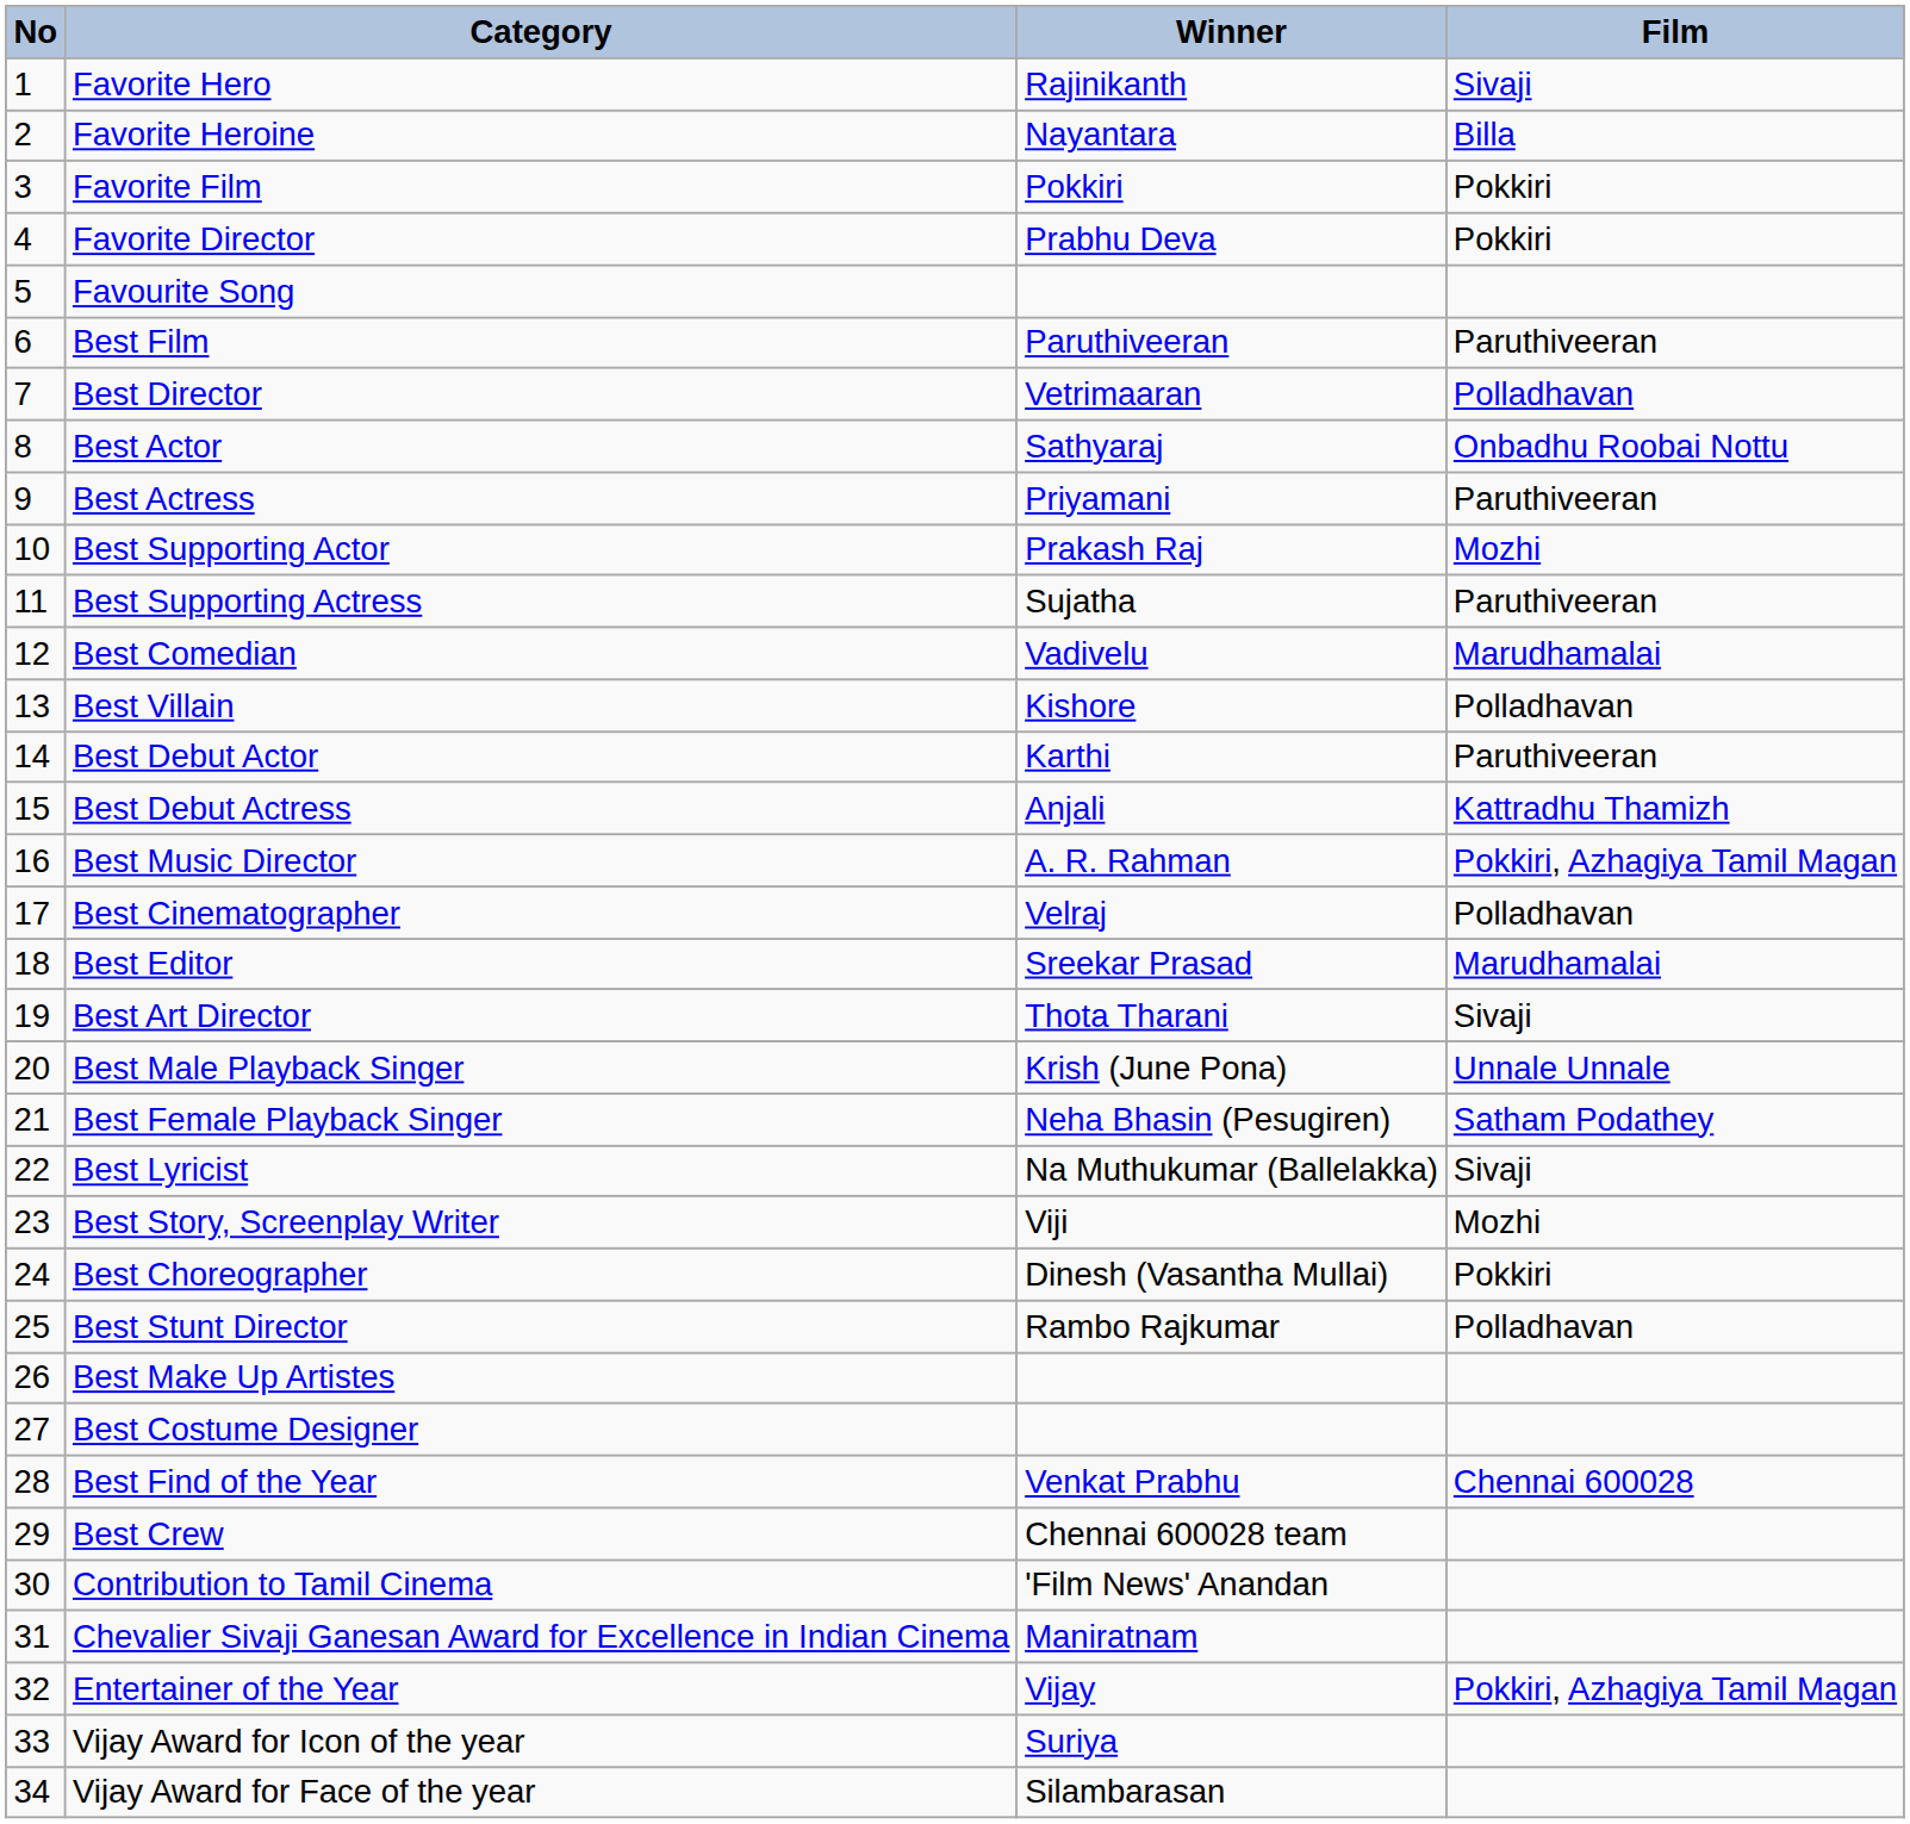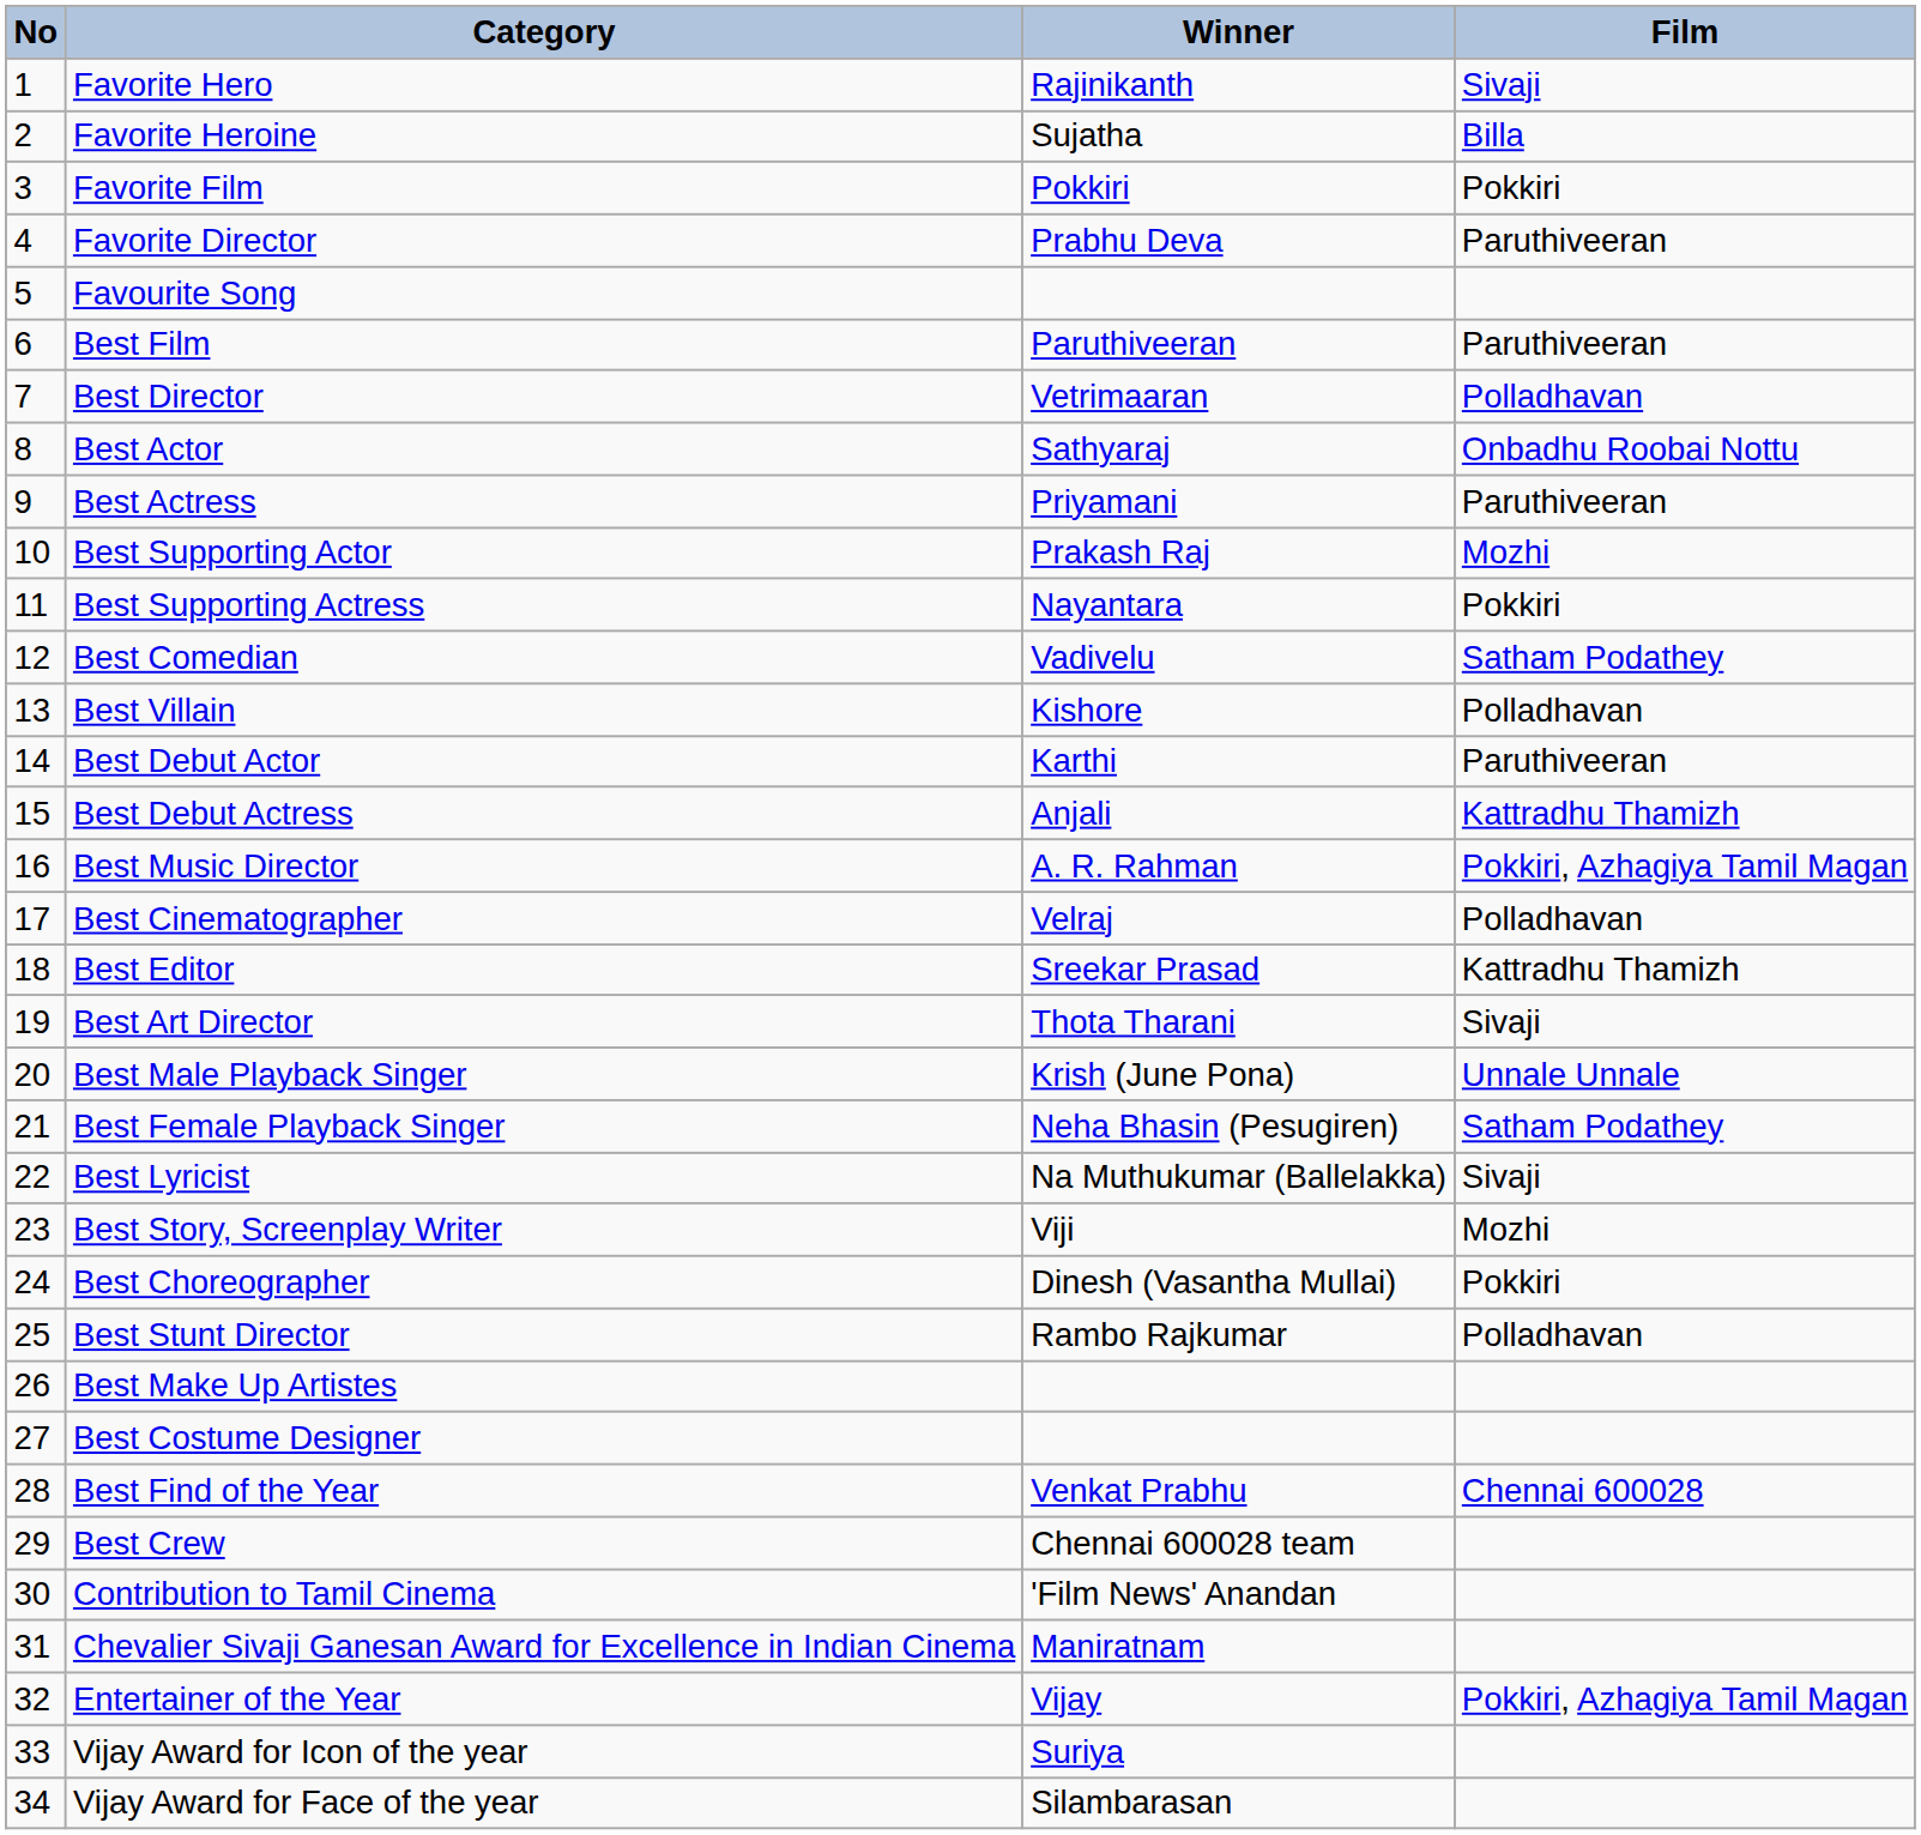Favorite Heroine | Winner: Nayantara -> Sujatha
Favorite Director | Film: Pokkiri -> Paruthiveeran
Best Supporting Actress | Winner: Sujatha -> Nayantara
Best Supporting Actress | Film: Paruthiveeran -> Pokkiri
Best Comedian | Film: Marudhamalai -> Satham Podathey
Best Editor | Film: Marudhamalai -> Kattradhu Thamizh
